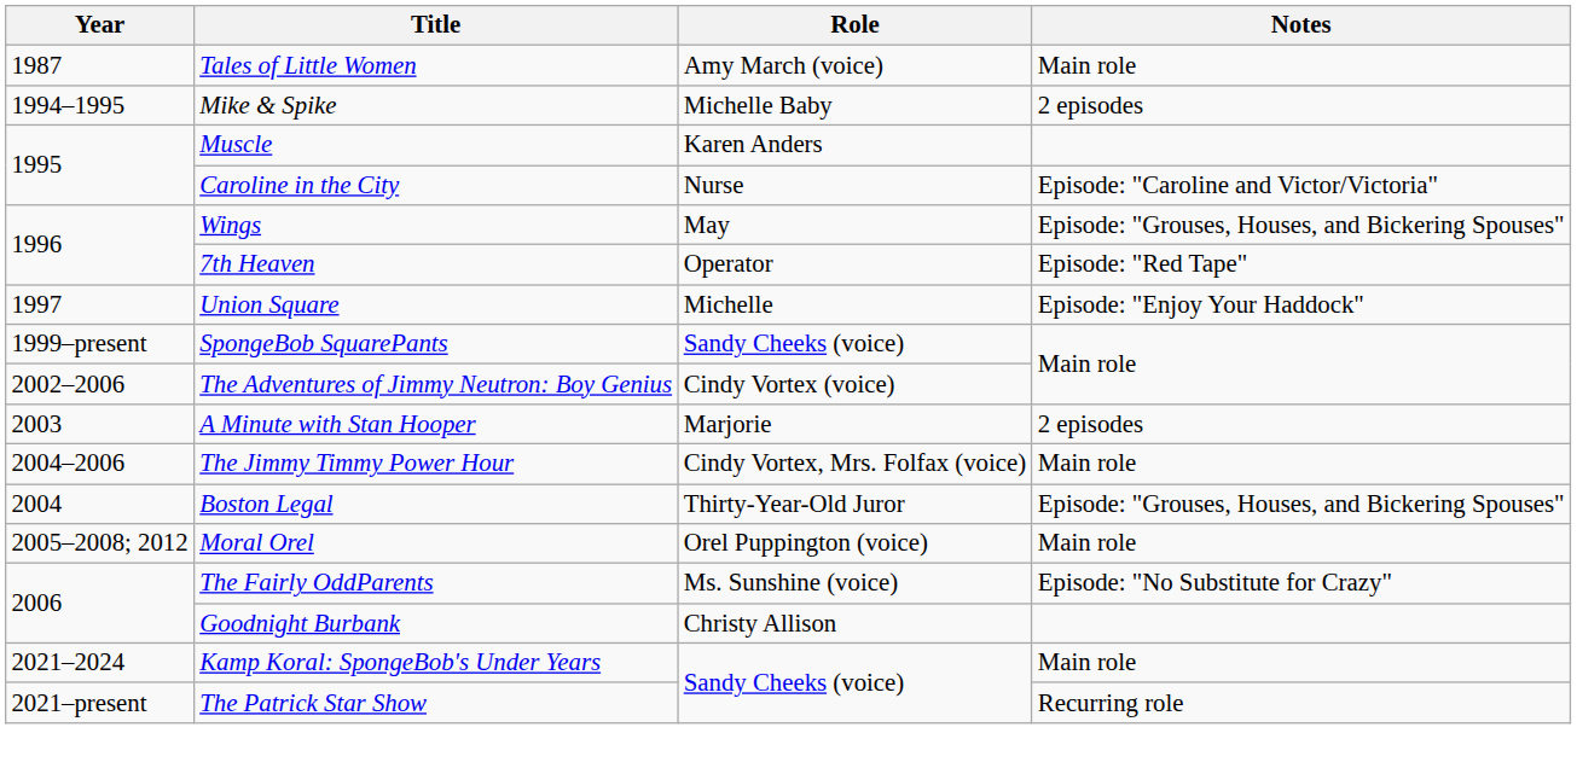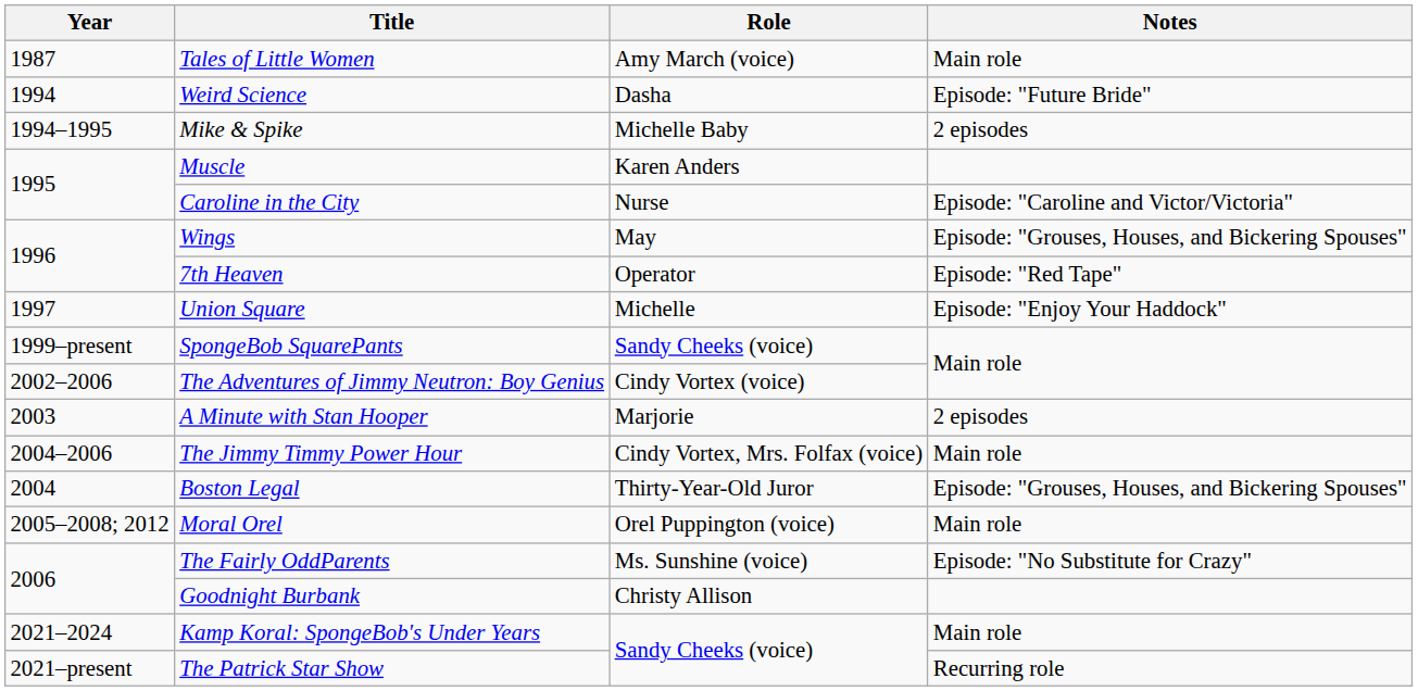+ row: 1994 | Weird Science | Dasha | Episode: "Future Bride"
